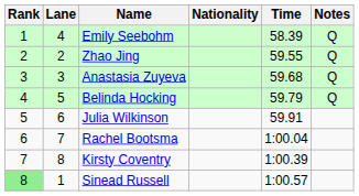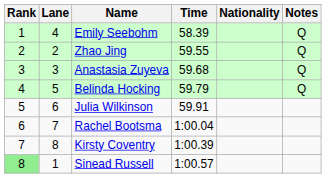columns swapped: Nationality <-> Time
